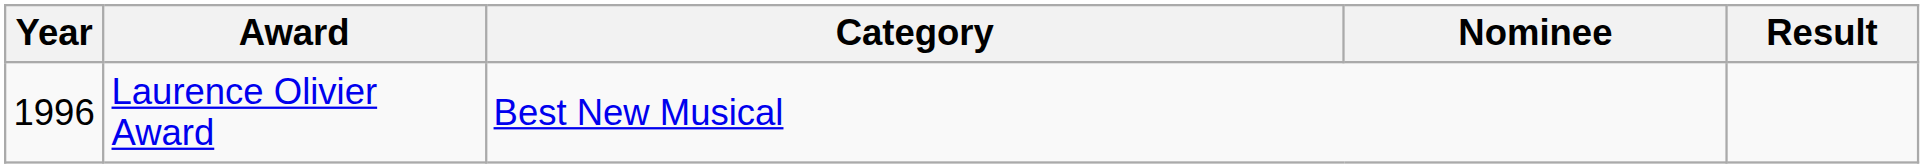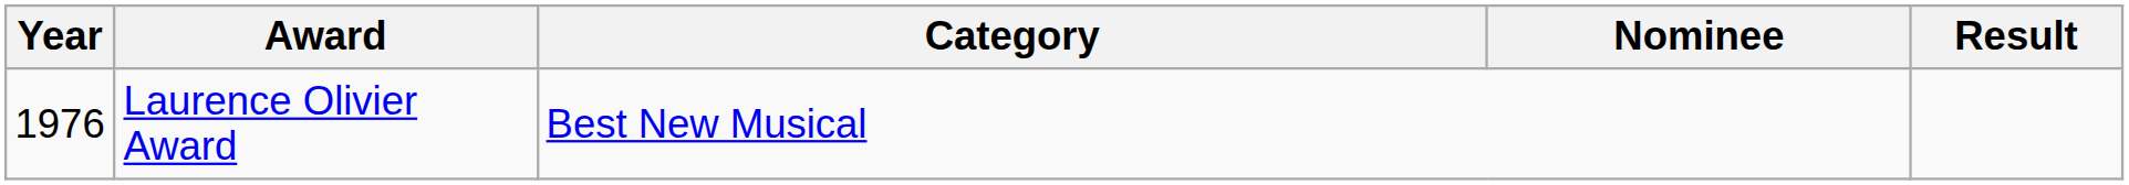Laurence Olivier Award | Year: 1996 -> 1976
